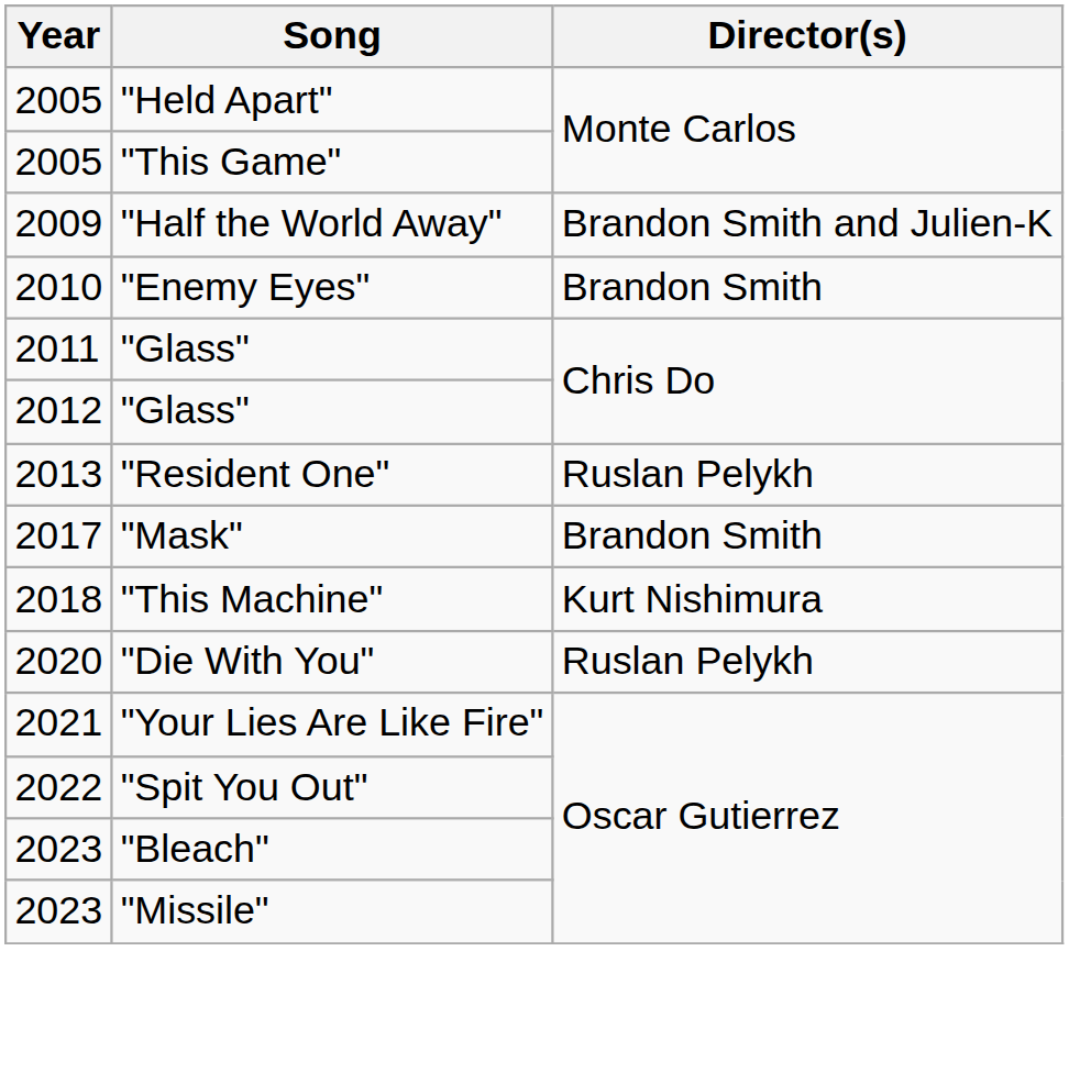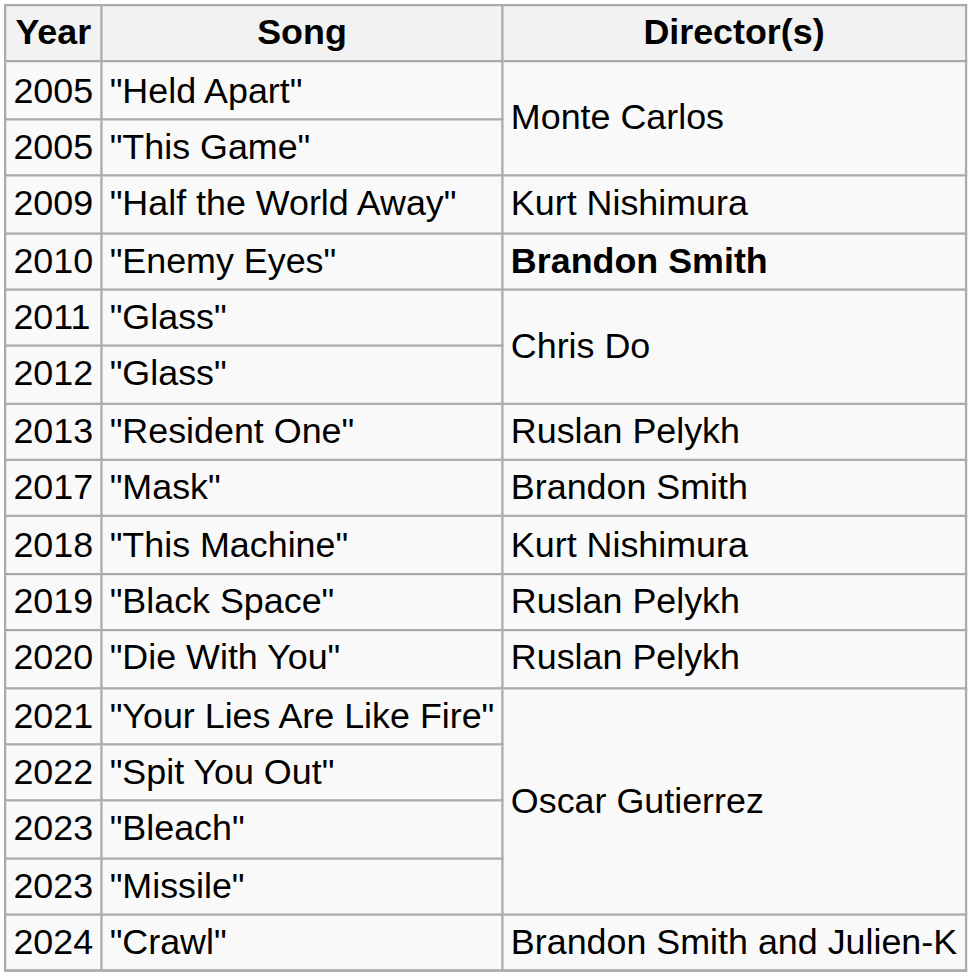"Half the World Away" | Director(s): Brandon Smith and Julien-K -> Kurt Nishimura
"Enemy Eyes" | Director(s): normal -> bold
+ row: 2019 | "Black Space" | Ruslan Pelykh
+ row: 2024 | "Crawl" | Brandon Smith and Julien-K
